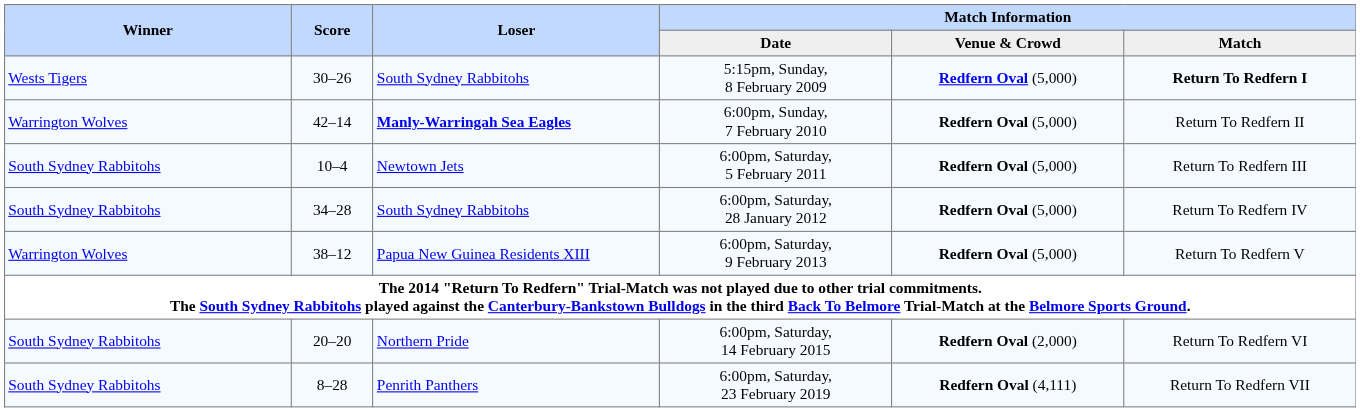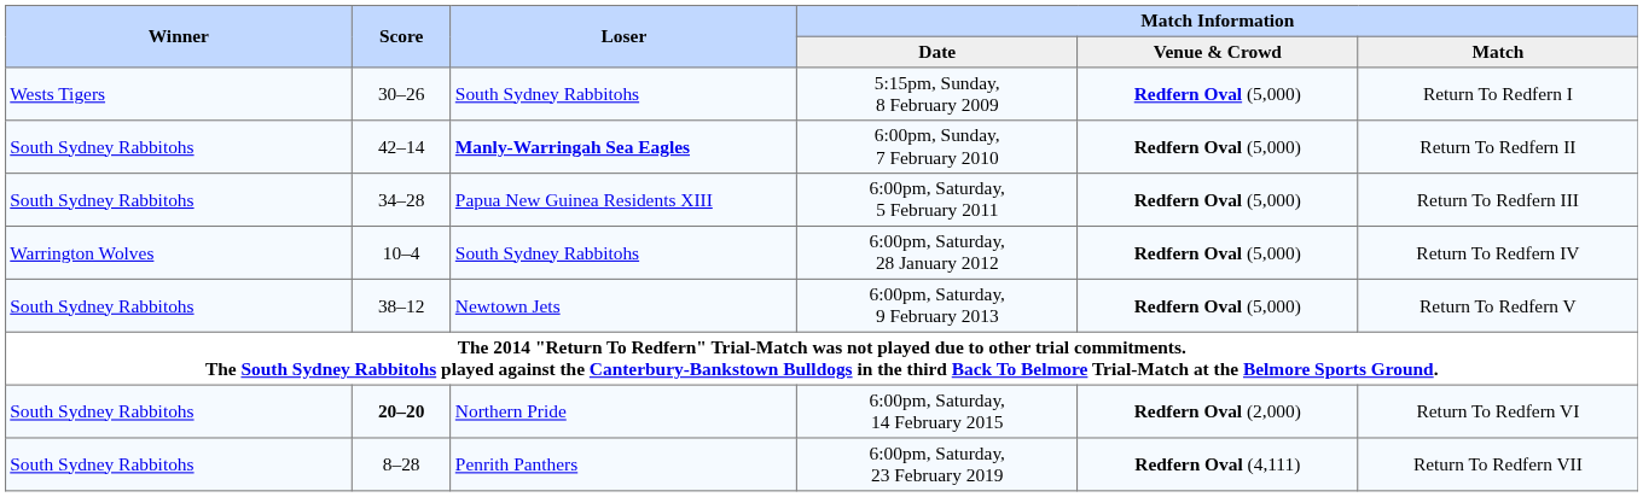5:15pm, Sunday, 8 February 2009 | Match Information / Match: bold -> normal
6:00pm, Sunday, 7 February 2010 | Winner: Warrington Wolves -> South Sydney Rabbitohs
6:00pm, Saturday, 5 February 2011 | Score: 10–4 -> 34–28
6:00pm, Saturday, 5 February 2011 | Loser: Newtown Jets -> Papua New Guinea Residents XIII
6:00pm, Saturday, 28 January 2012 | Winner: South Sydney Rabbitohs -> Warrington Wolves
6:00pm, Saturday, 28 January 2012 | Score: 34–28 -> 10–4
6:00pm, Saturday, 9 February 2013 | Winner: Warrington Wolves -> South Sydney Rabbitohs
6:00pm, Saturday, 9 February 2013 | Loser: Papua New Guinea Residents XIII -> Newtown Jets
6:00pm, Saturday, 14 February 2015 | Score: normal -> bold
